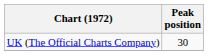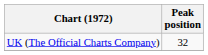UK (The Official Charts Company) | Peak position: 30 -> 32
